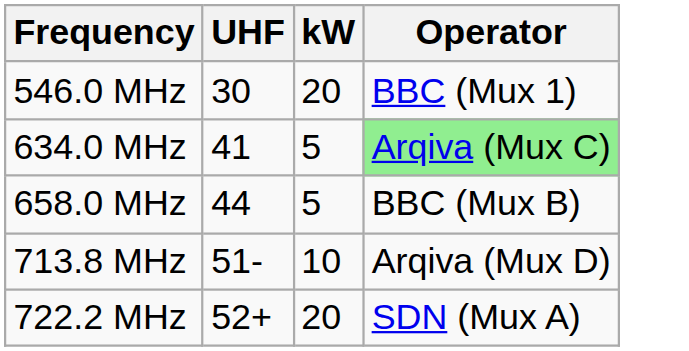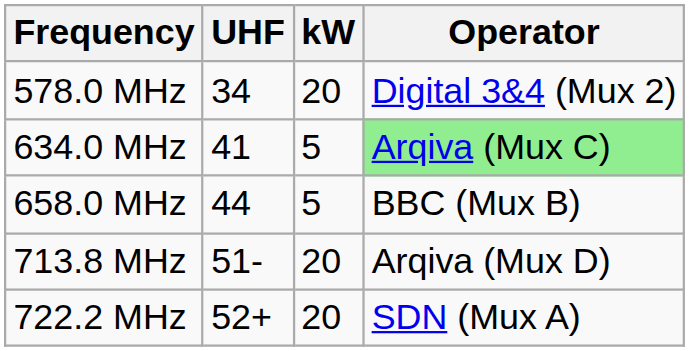- row: 546.0 MHz | 30 | 20 | BBC (Mux 1)
+ row: 578.0 MHz | 34 | 20 | Digital 3&4 (Mux 2)
713.8 MHz | kW: 10 -> 20
